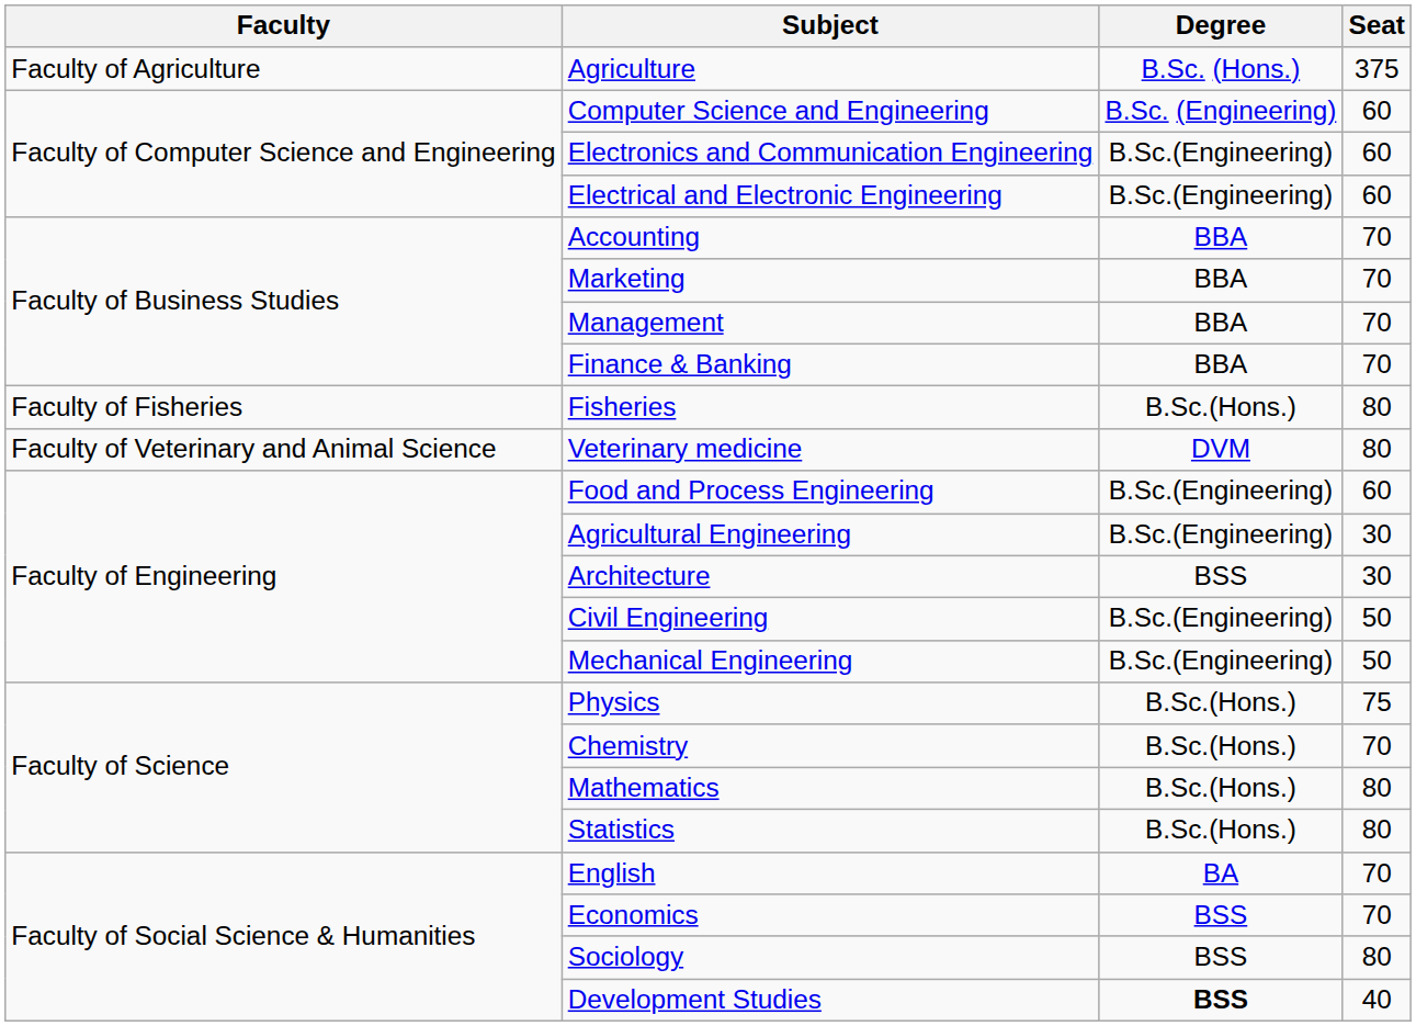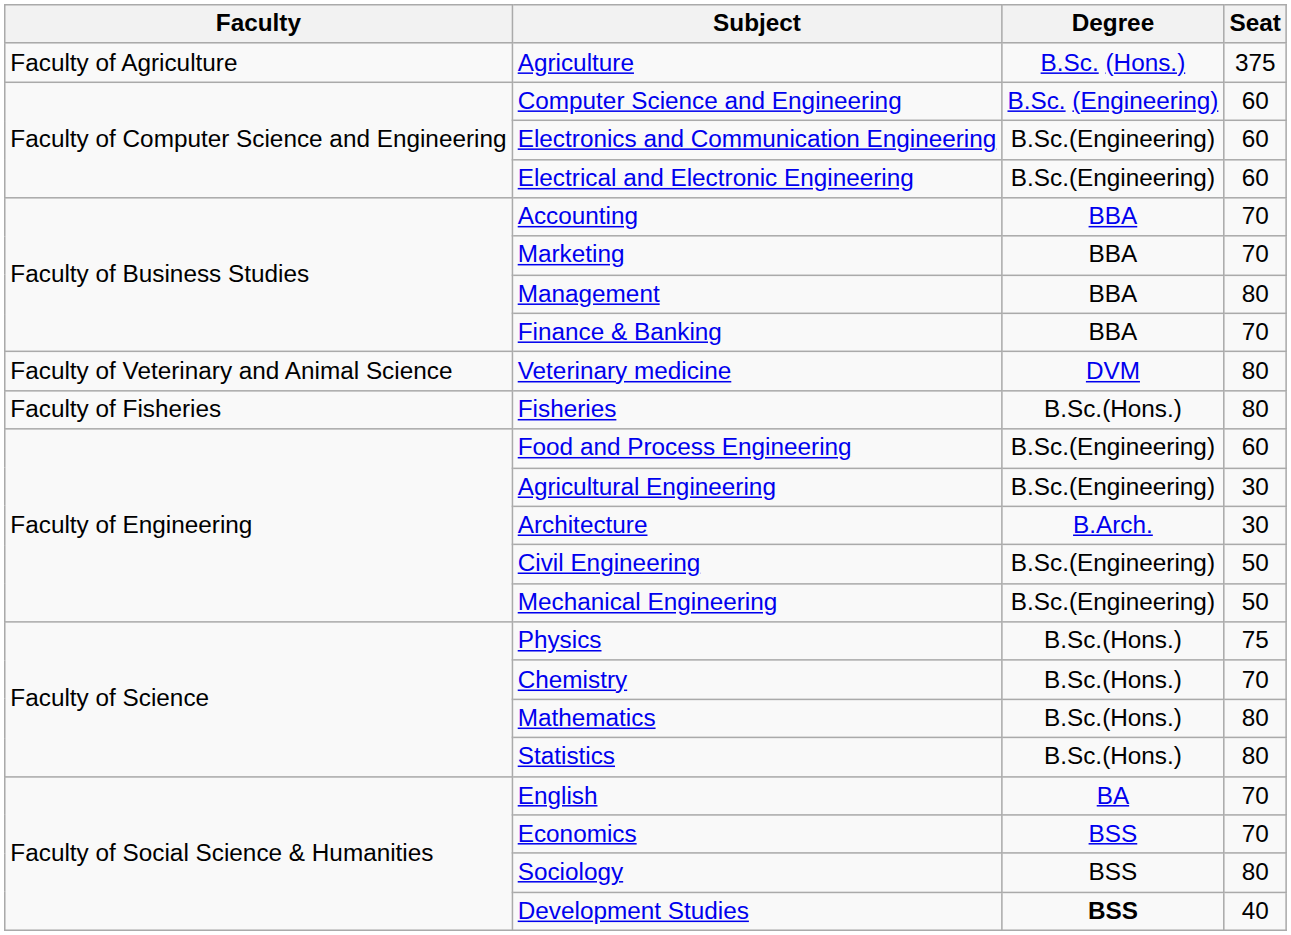Management | Seat: 70 -> 80
rows swapped: Fisheries <-> Veterinary medicine
Architecture | Degree: BSS -> B.Arch.
